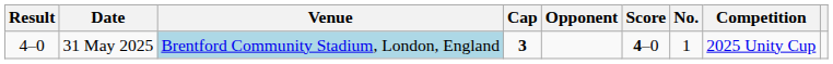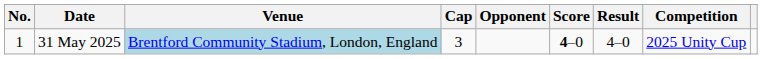columns swapped: No. <-> Result
31 May 2025 | Cap: bold -> normal
